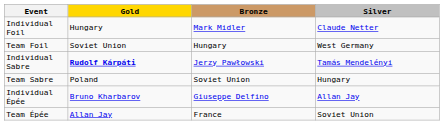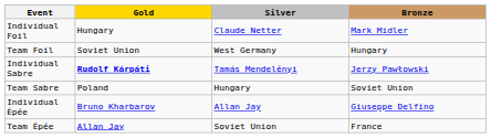columns swapped: Silver <-> Bronze
